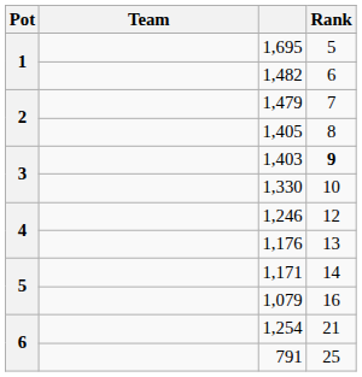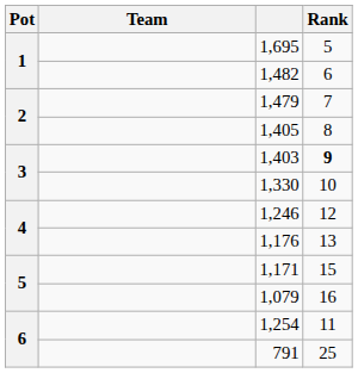1,171 | Rank: 14 -> 15
1,254 | Rank: 21 -> 11
